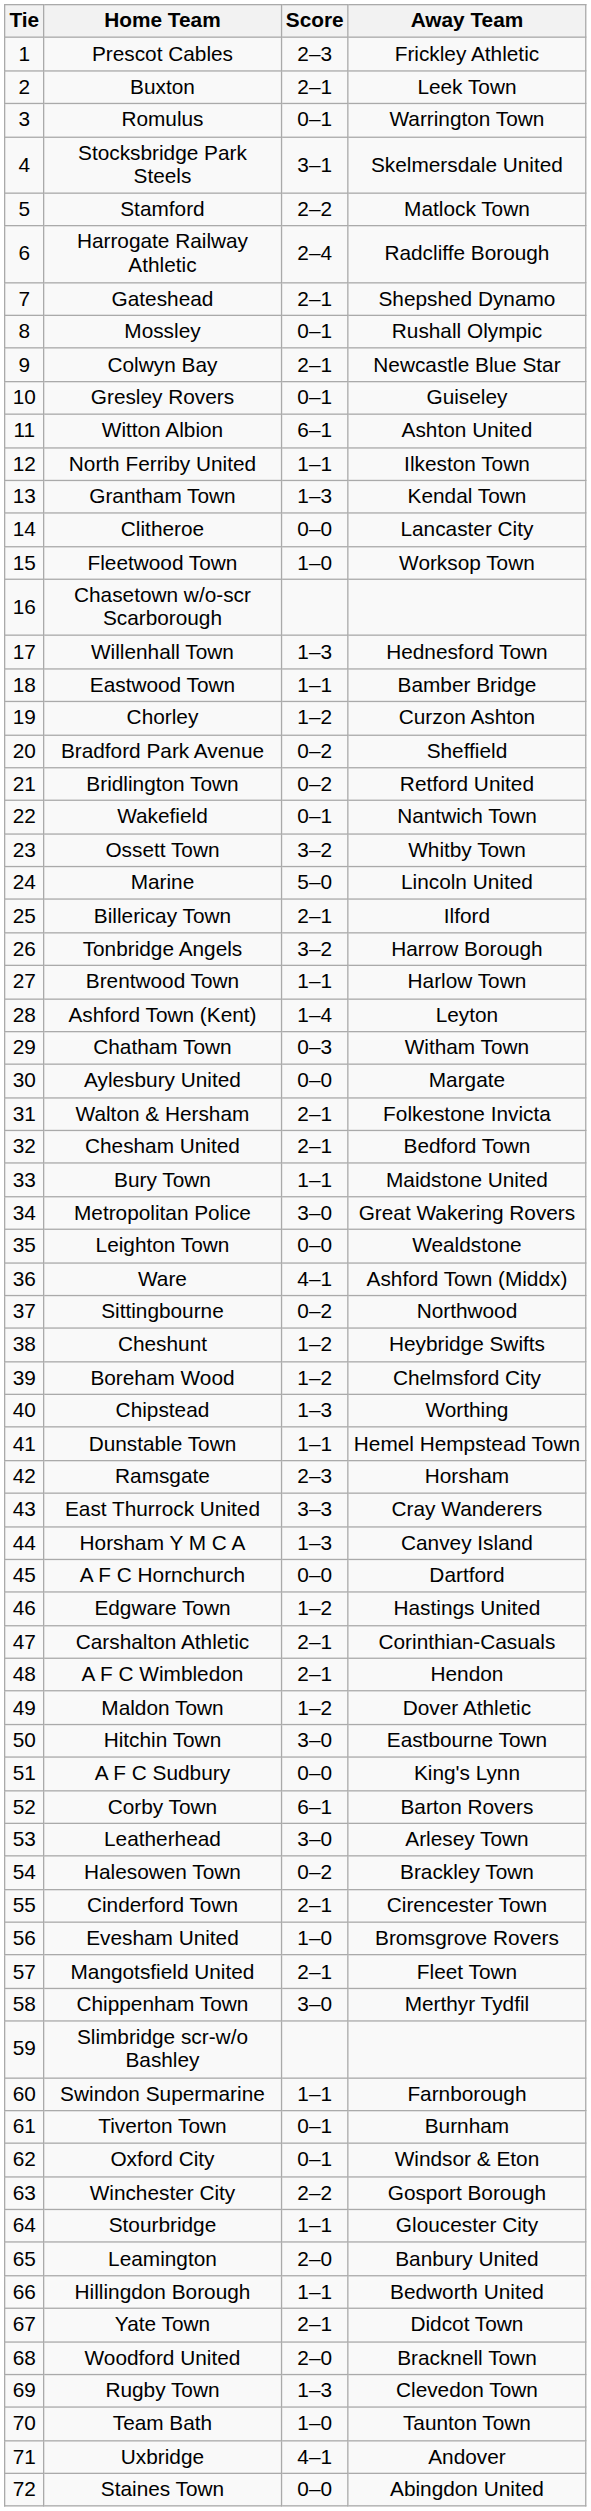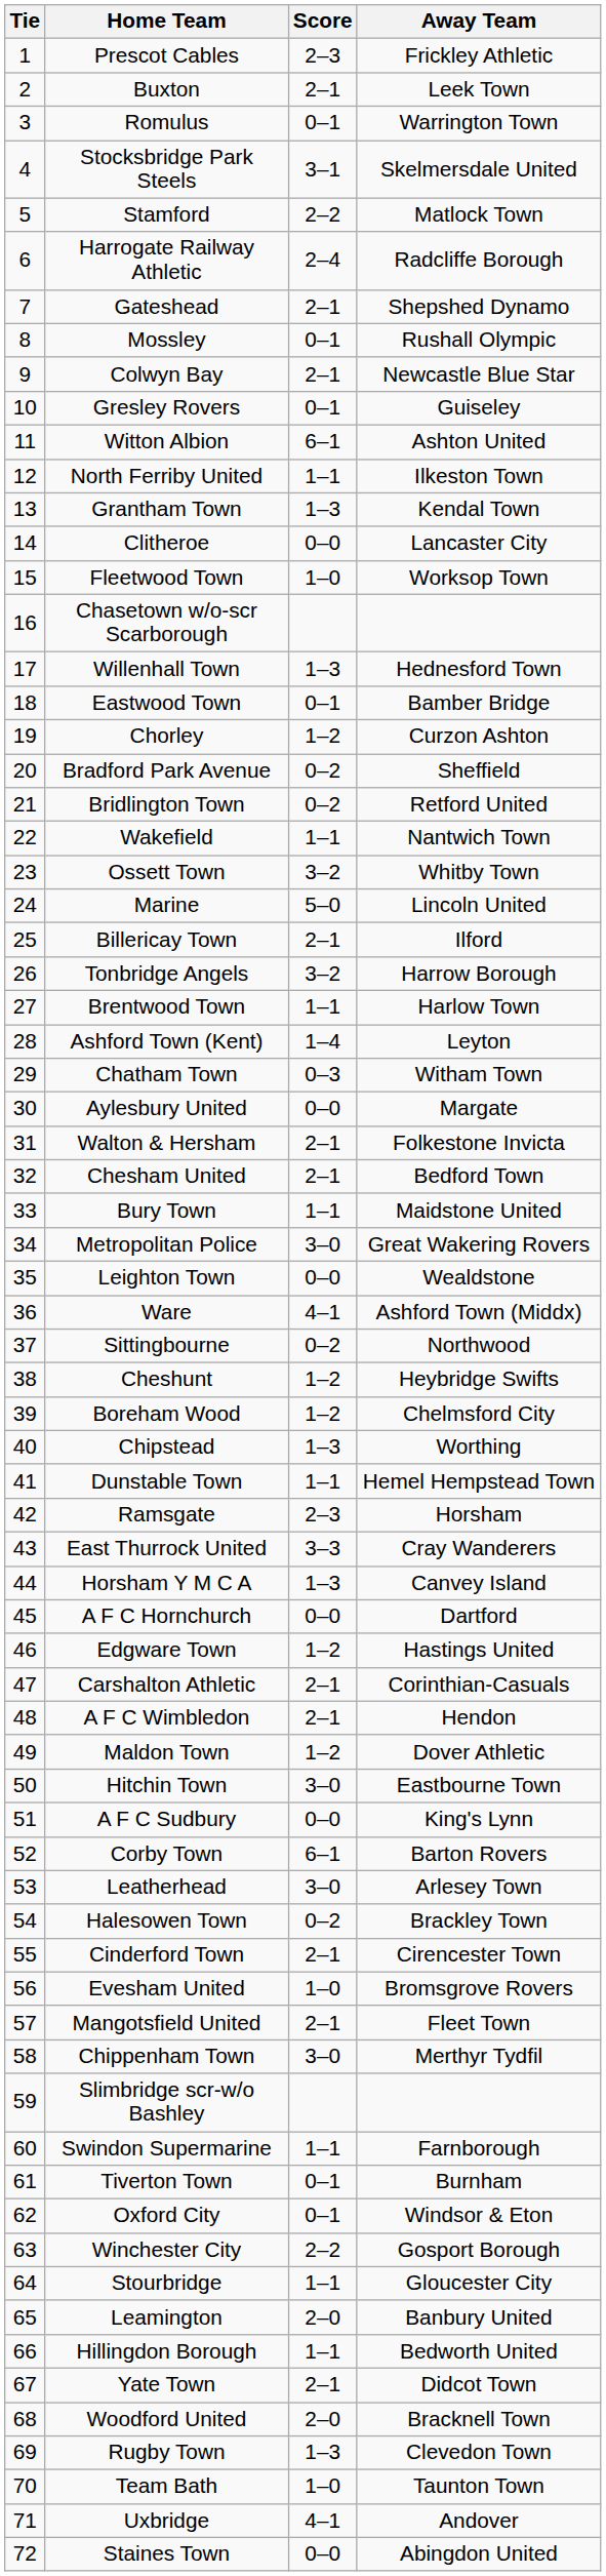Eastwood Town | Score: 1–1 -> 0–1
Wakefield | Score: 0–1 -> 1–1
